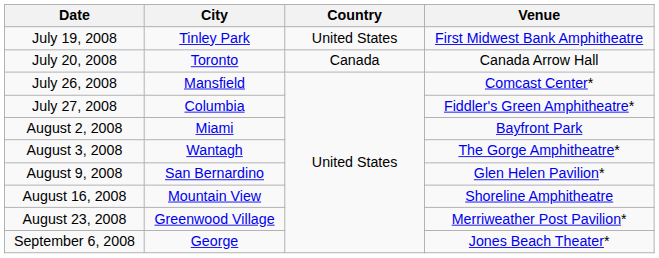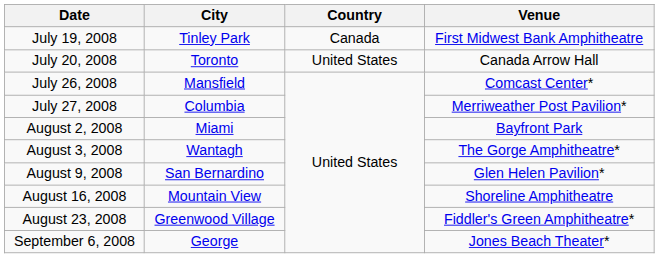July 19, 2008 | Country: United States -> Canada
July 20, 2008 | Country: Canada -> United States
July 27, 2008 | Venue: Fiddler's Green Amphitheatre* -> Merriweather Post Pavilion*
August 23, 2008 | Venue: Merriweather Post Pavilion* -> Fiddler's Green Amphitheatre*
